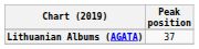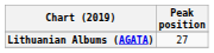Lithuanian Albums (AGATA) | Peak position: 37 -> 27
